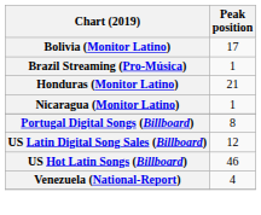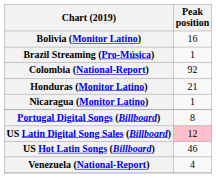Bolivia (Monitor Latino) | Peak position: 17 -> 16
+ row: Colombia (National-Report) | 92
US Latin Digital Song Sales (Billboard) | Peak position: no background -> pink background
